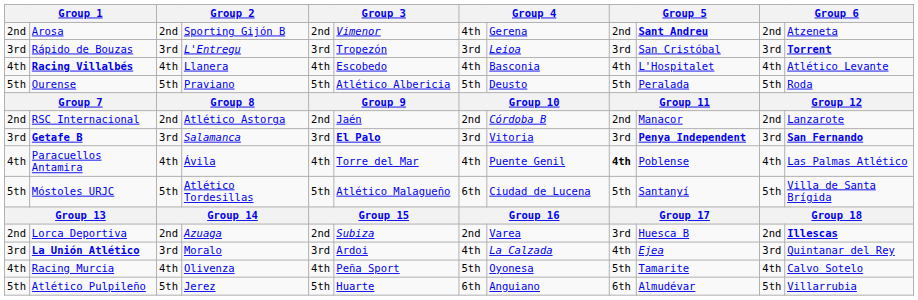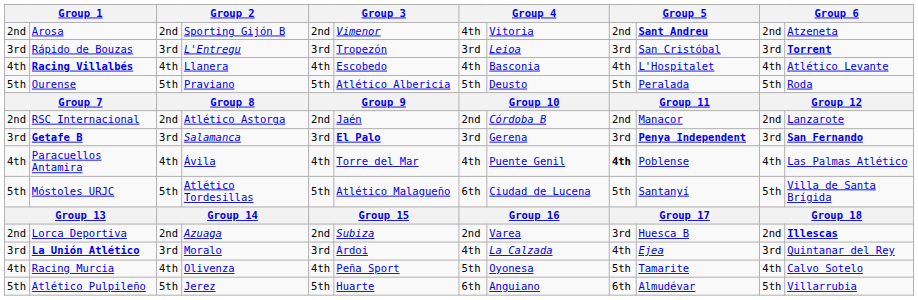Arosa | column 8: Gerena -> Vitoria
Getafe B | column 8: Vitoria -> Gerena
